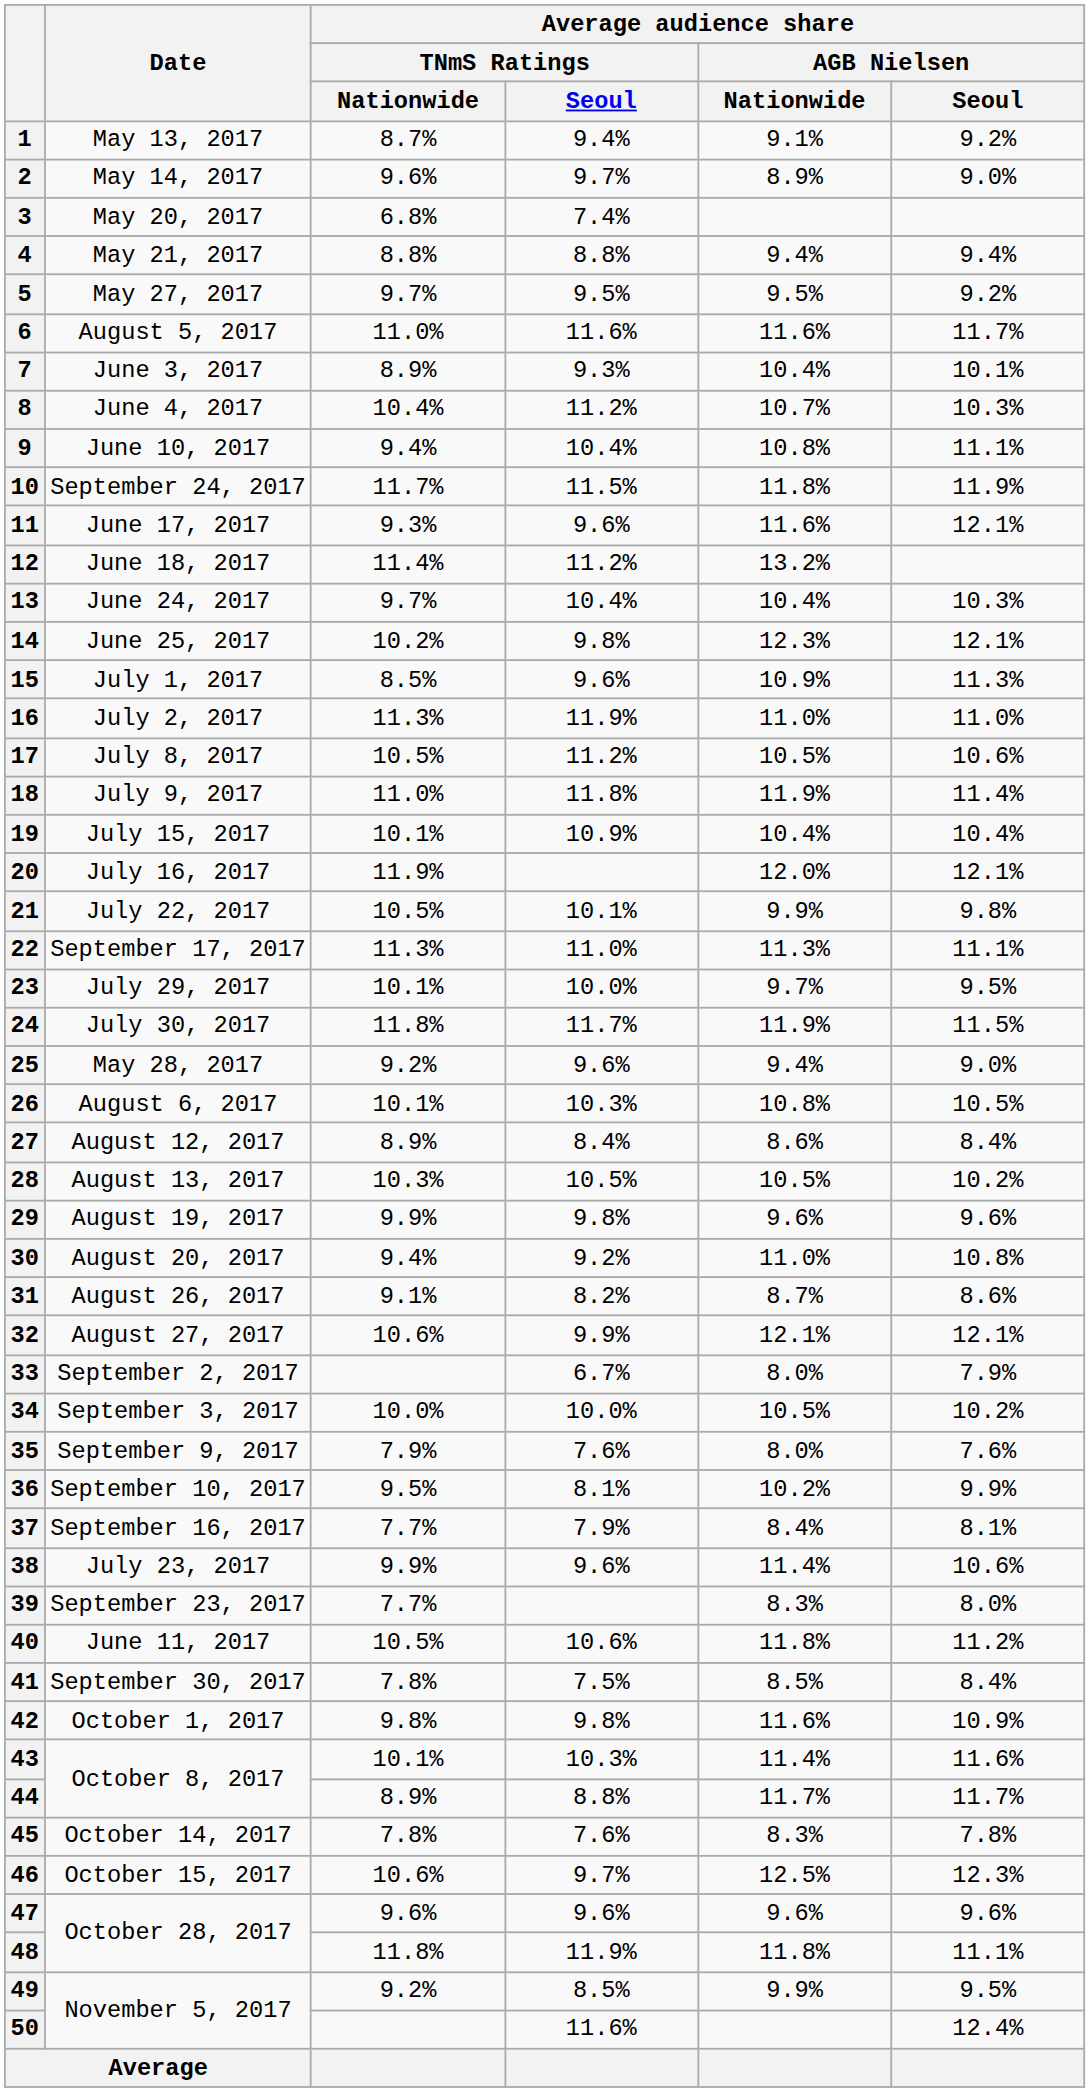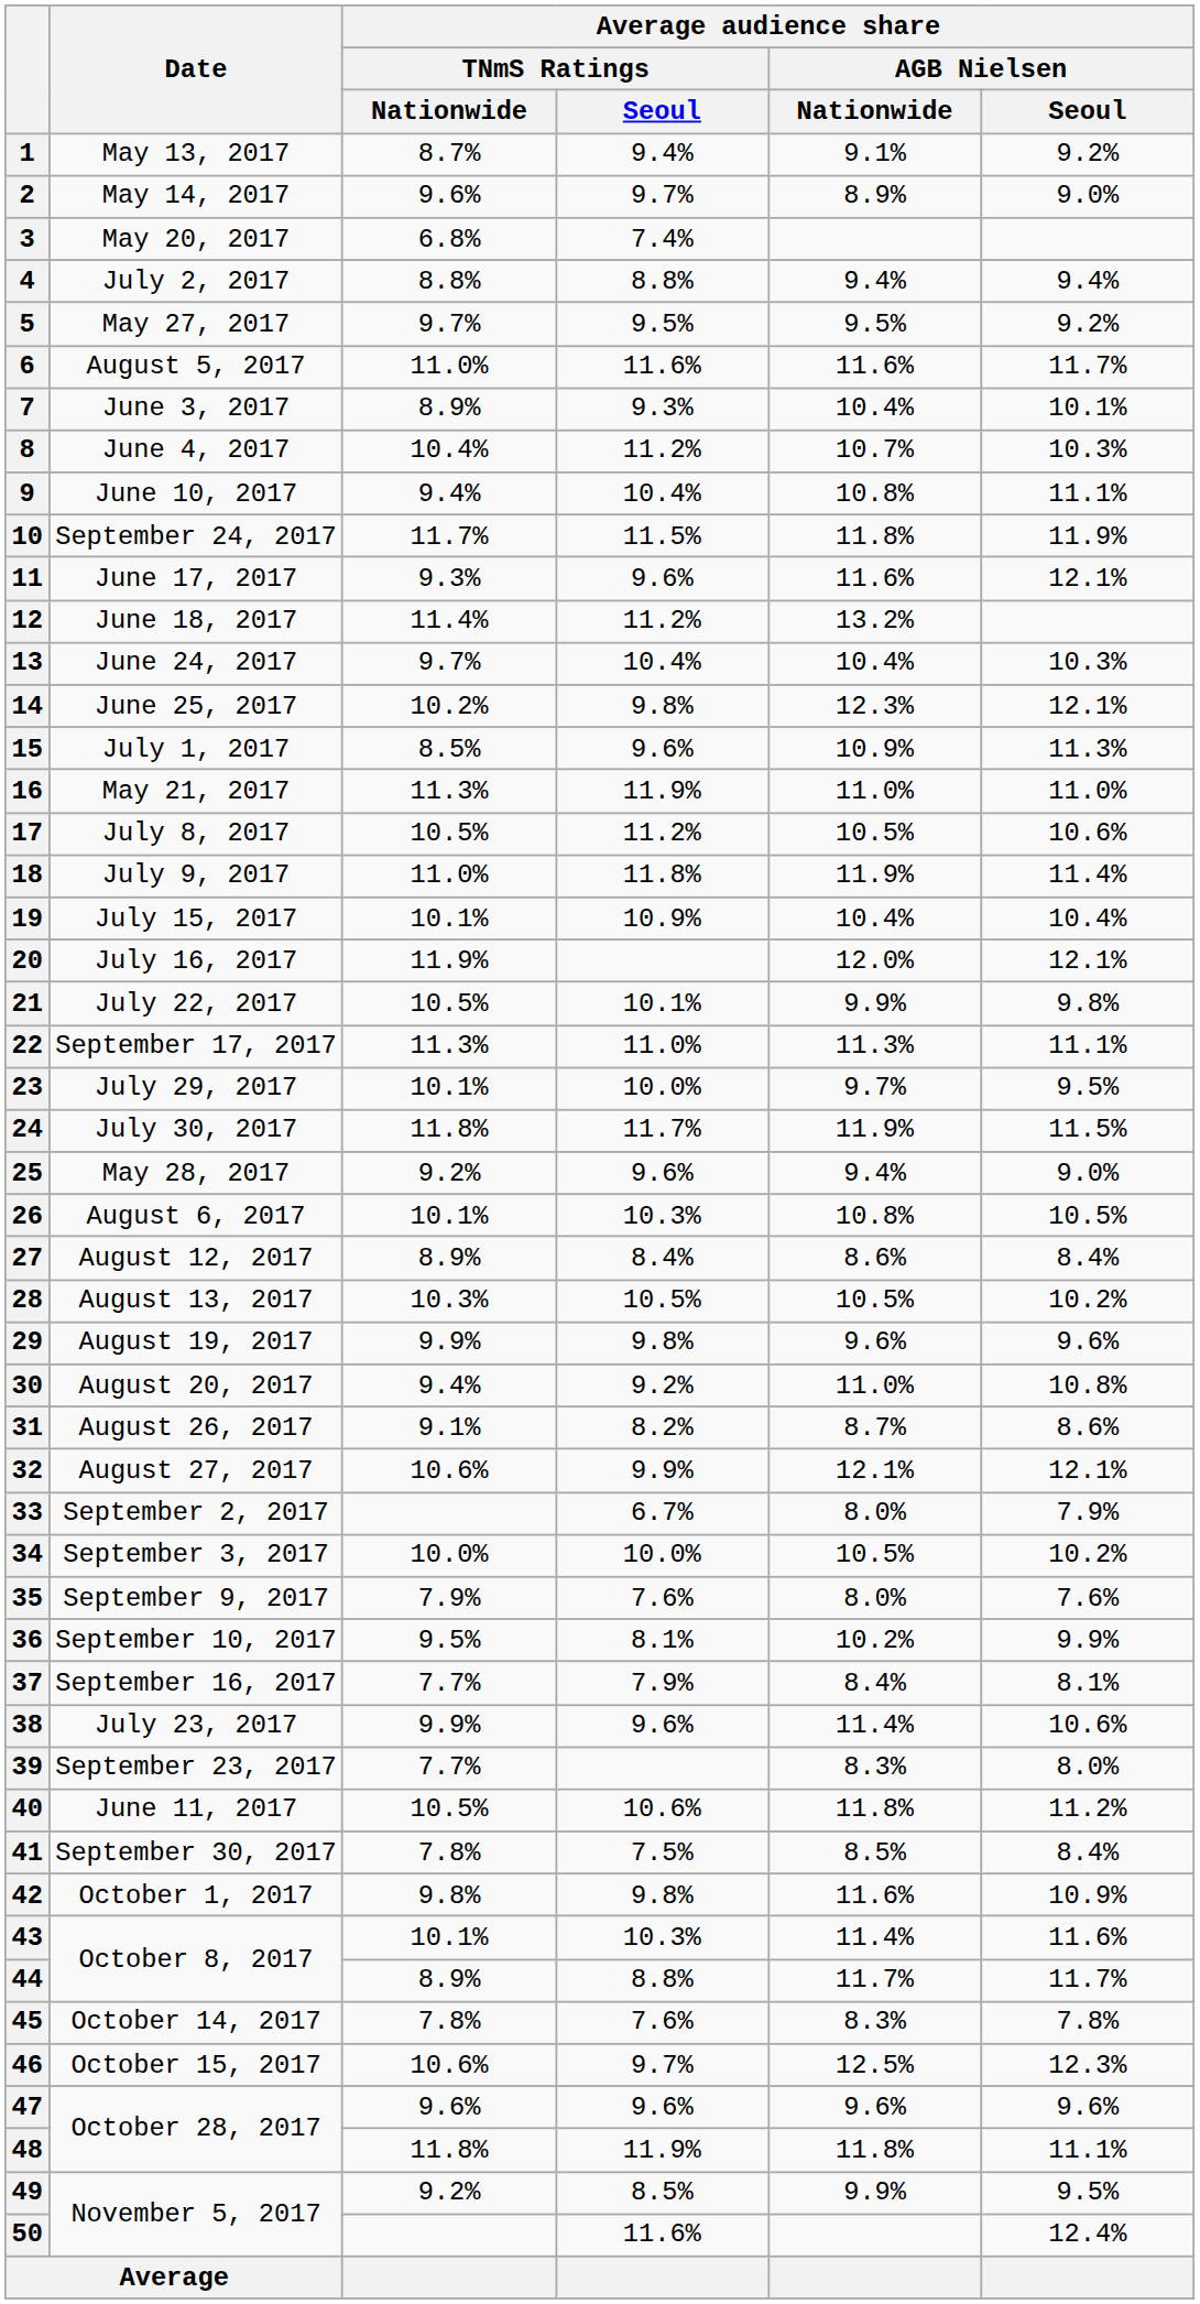4 | Date: May 21, 2017 -> July 2, 2017
16 | Date: July 2, 2017 -> May 21, 2017
